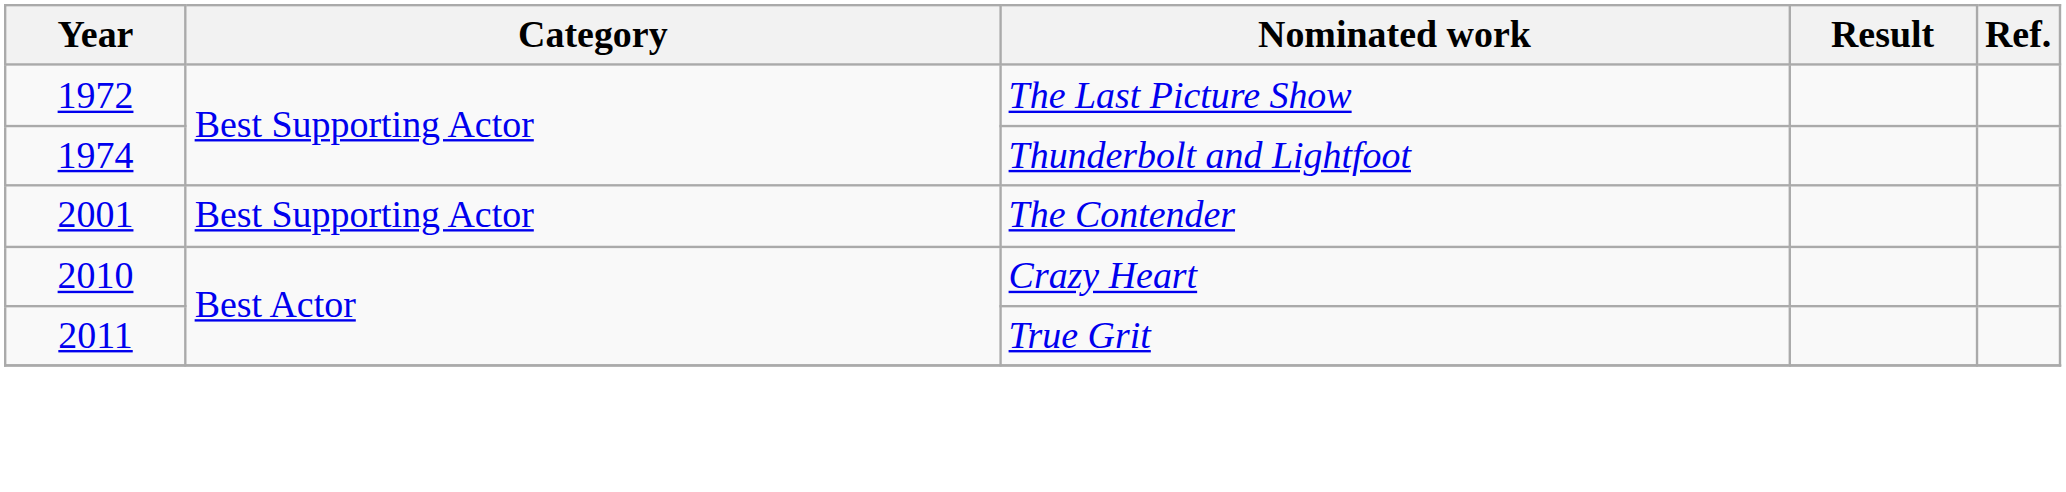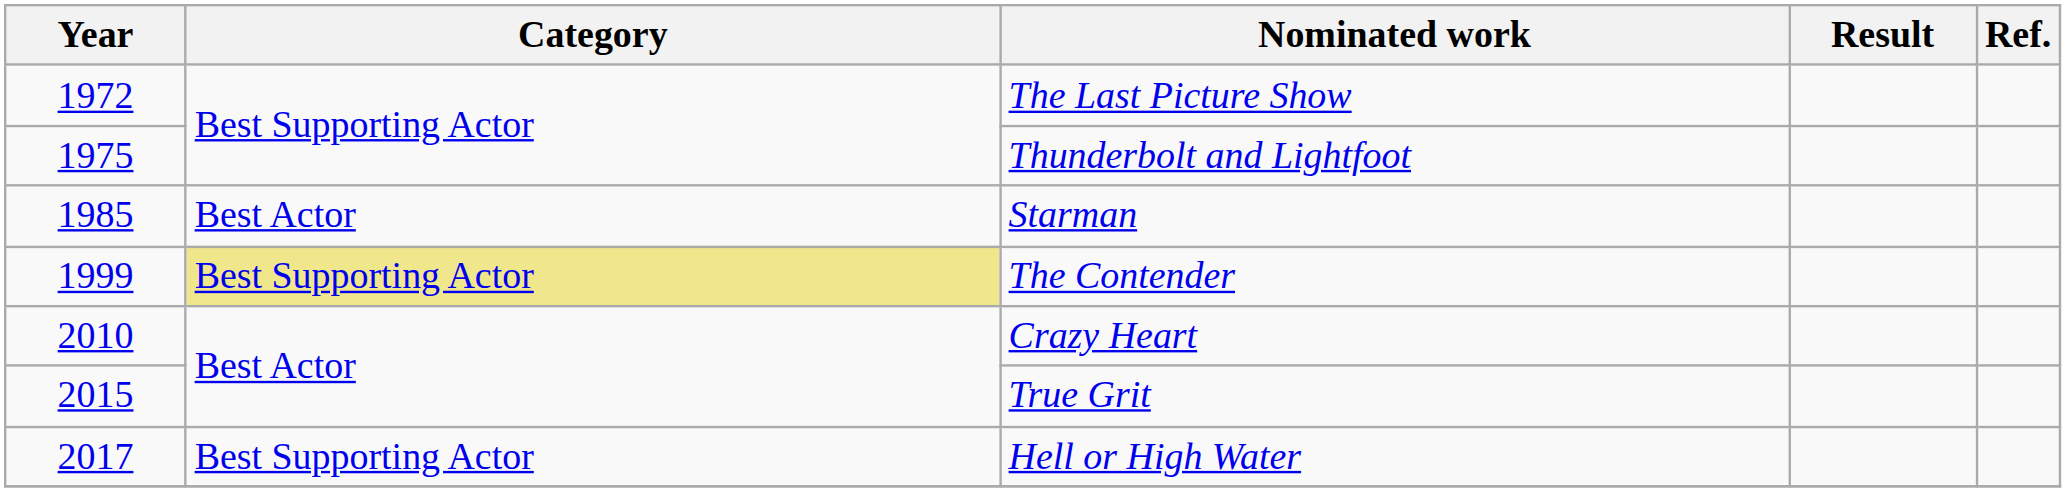Thunderbolt and Lightfoot | Year: 1974 -> 1975
+ row: 1985 | Best Actor | Starman
The Contender | Year: 2001 -> 1999
The Contender | Category: no background -> khaki background
True Grit | Year: 2011 -> 2015
+ row: 2017 | Best Supporting Actor | Hell or High Water
